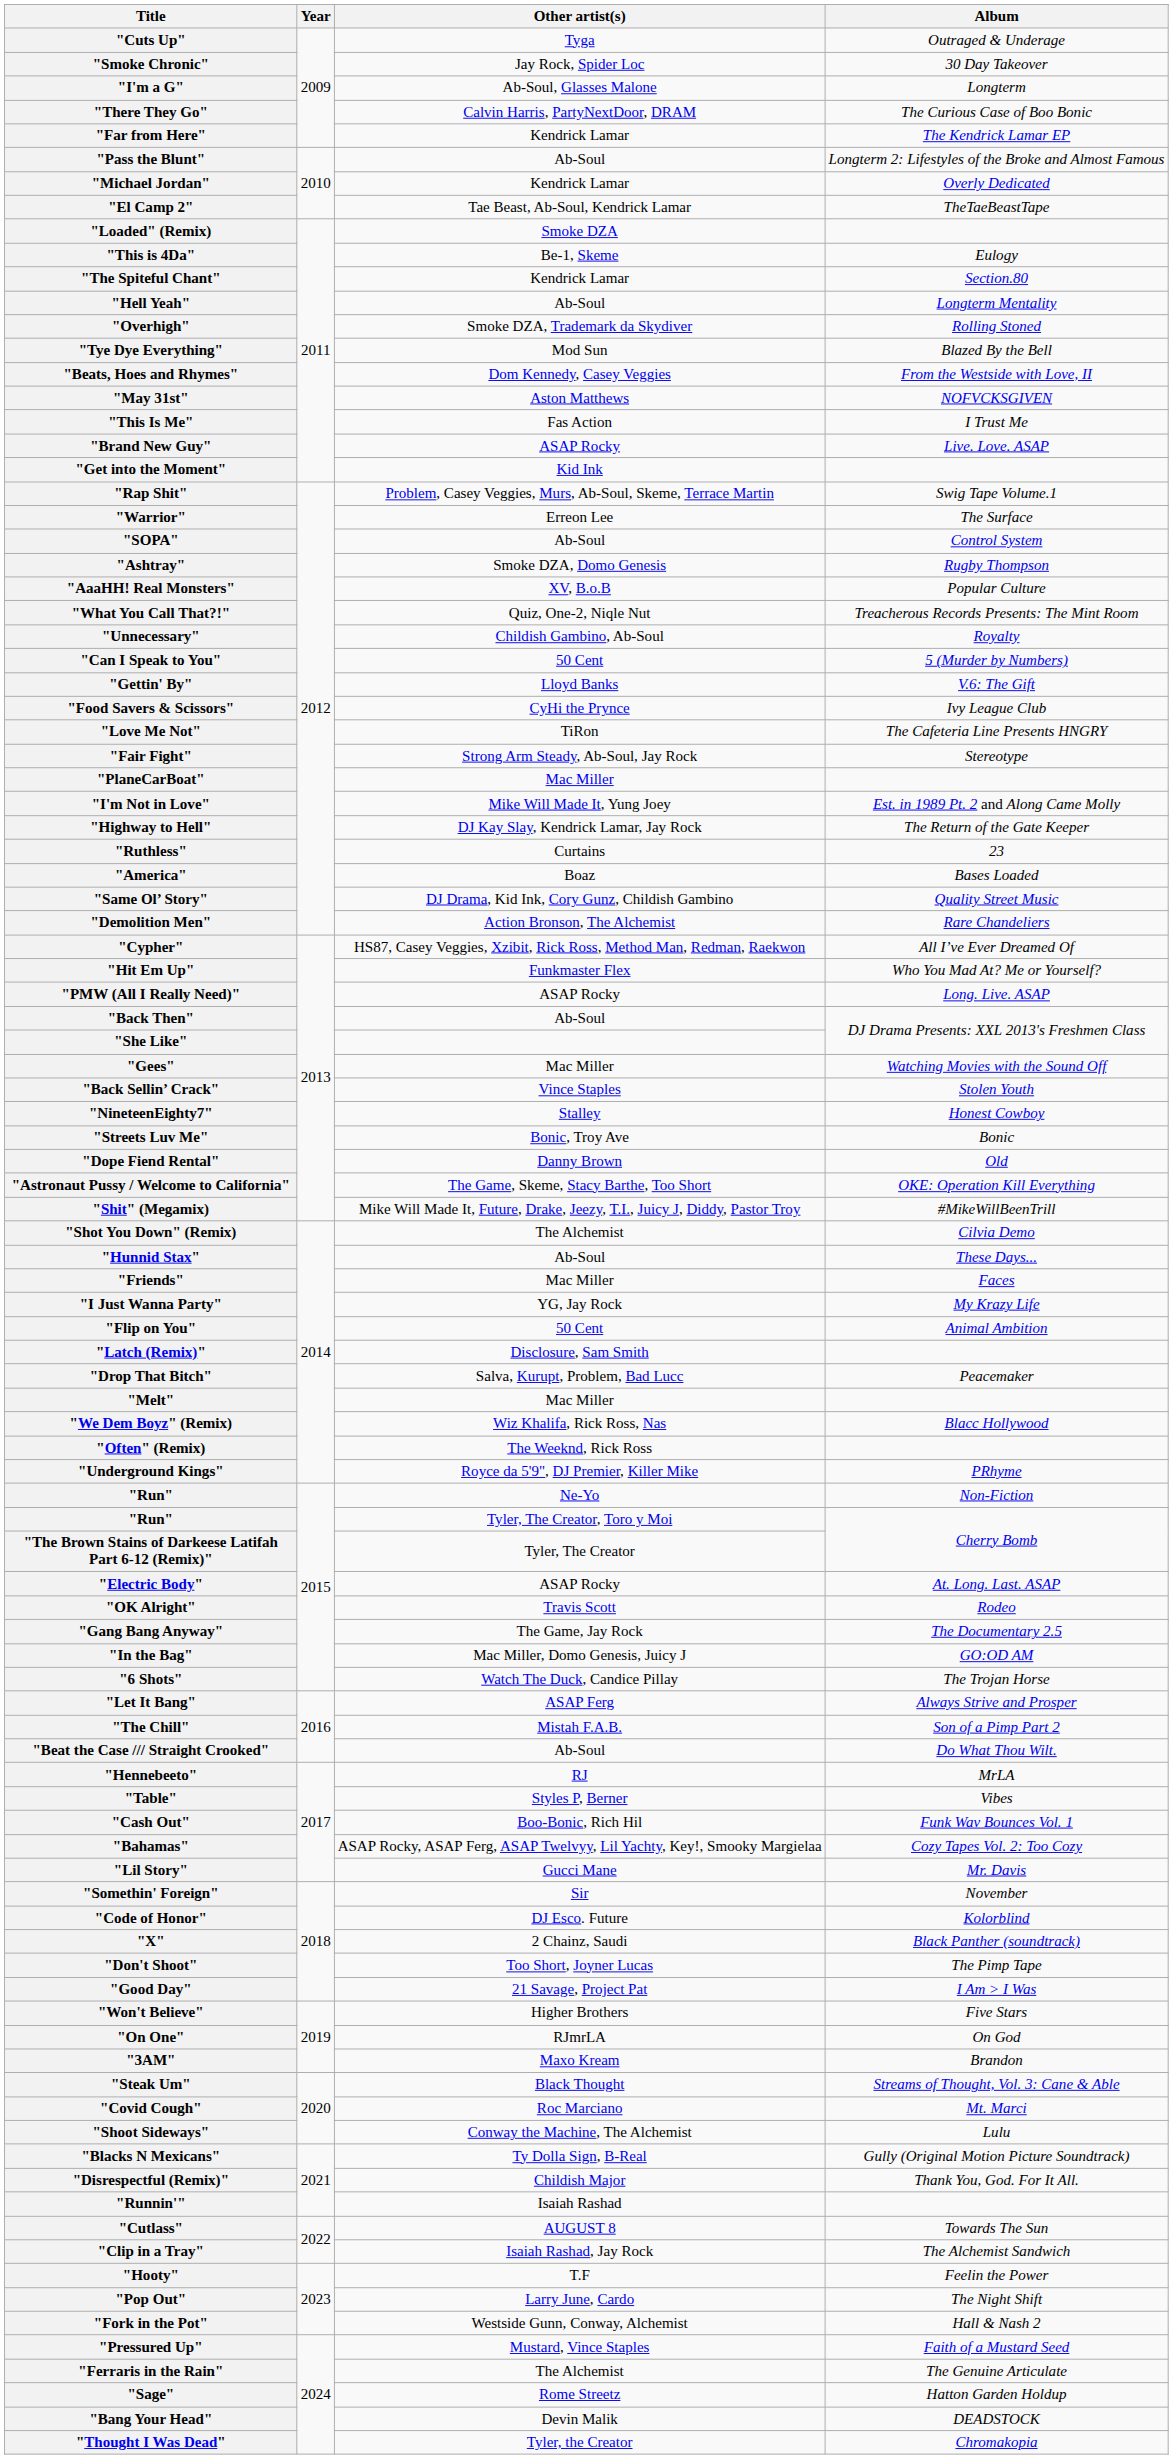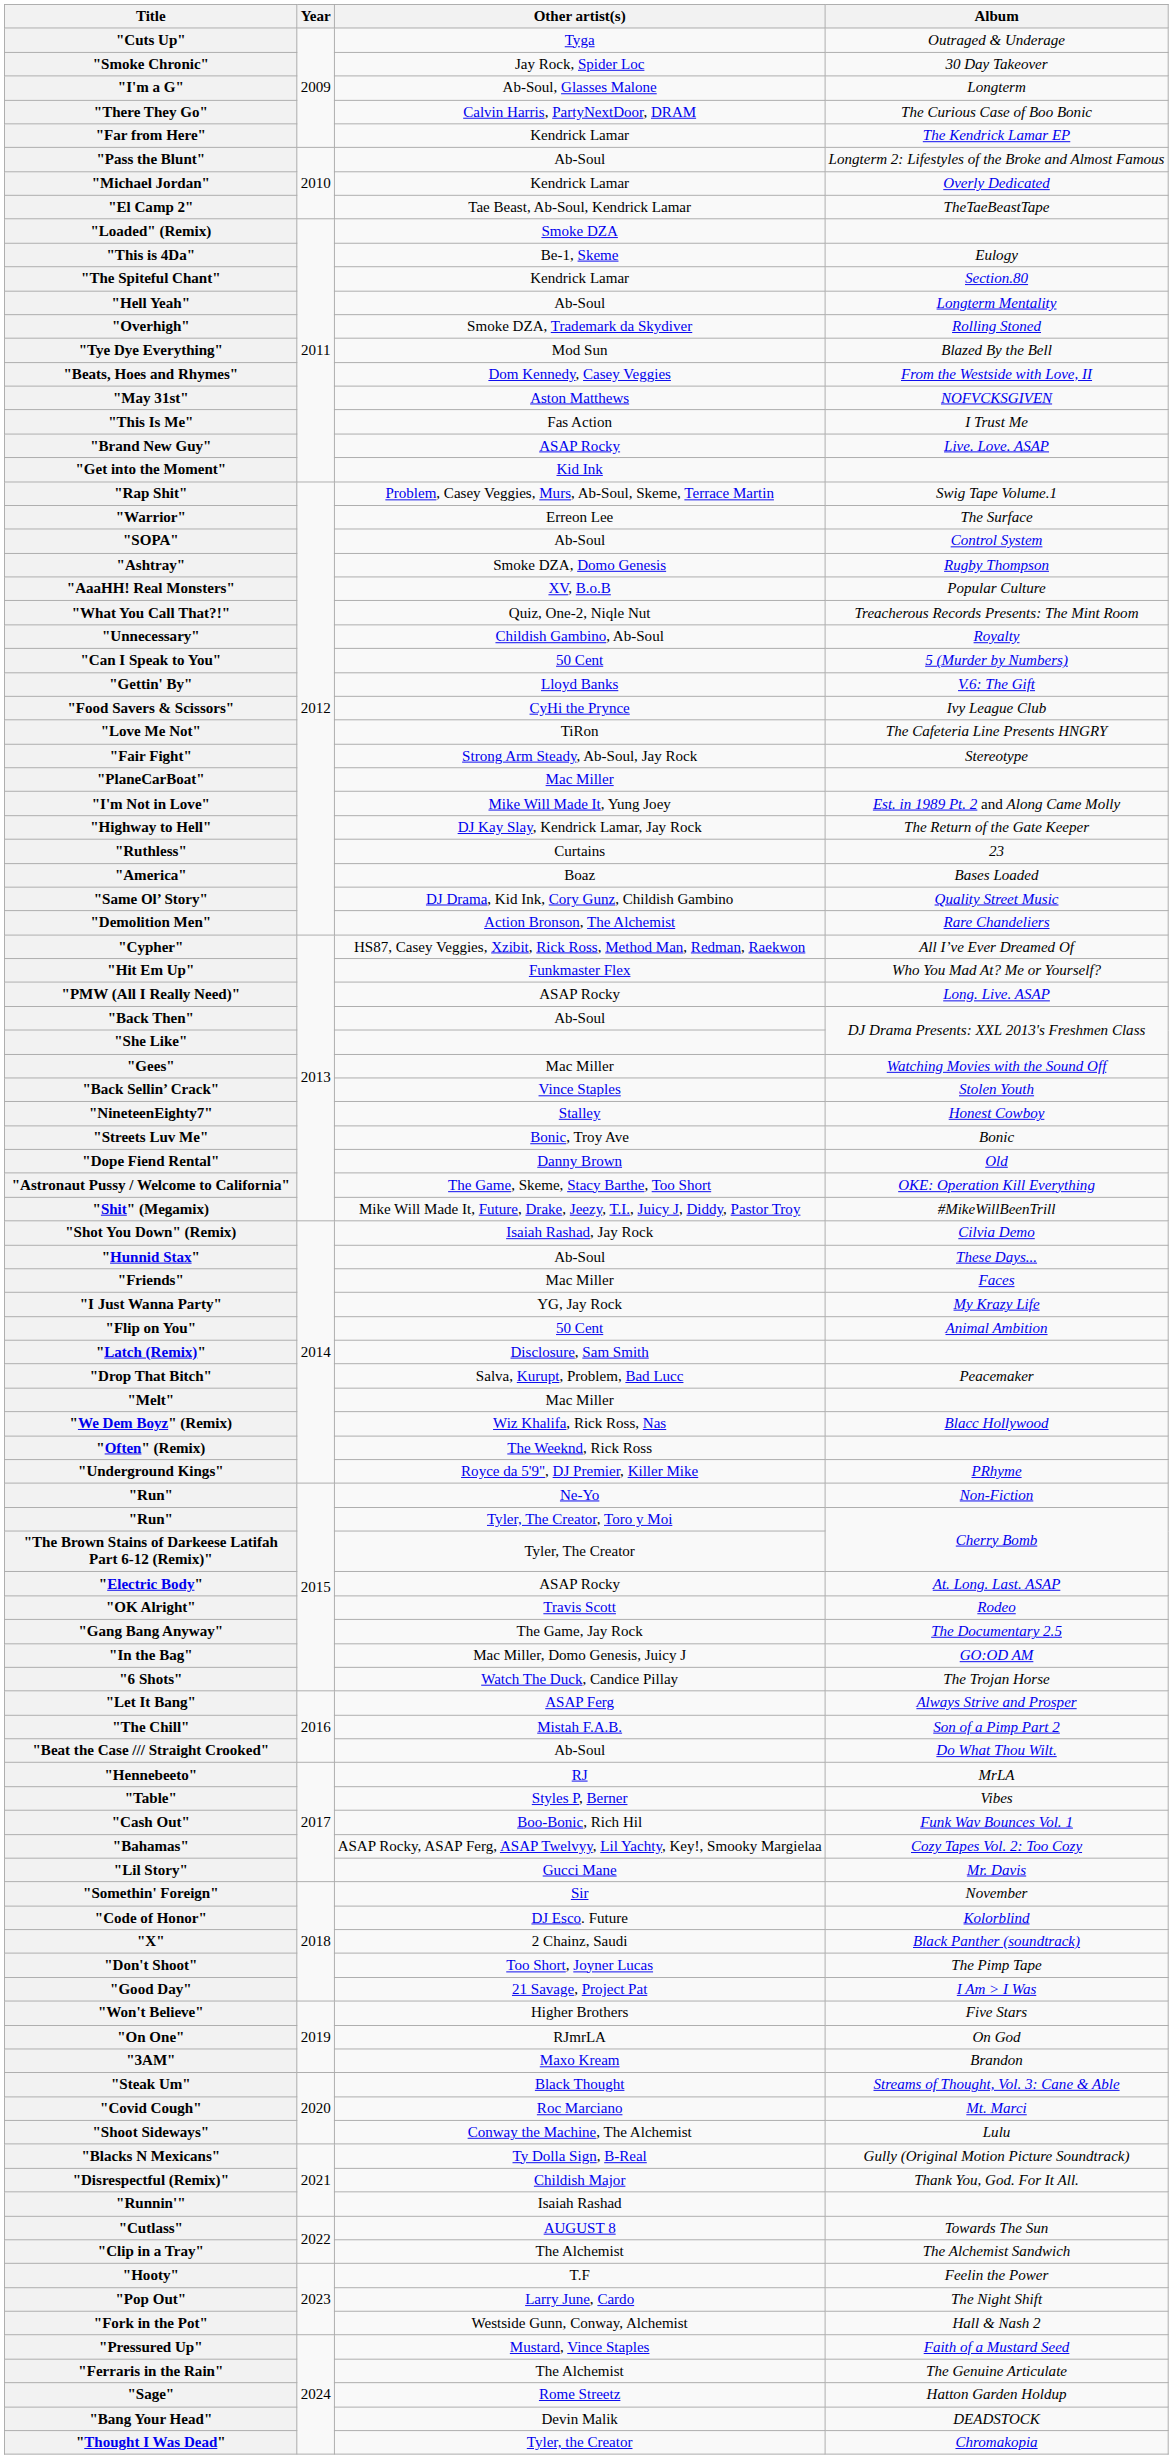"Shot You Down" (Remix) | Other artist(s): The Alchemist -> Isaiah Rashad, Jay Rock
"Clip in a Tray" | Other artist(s): Isaiah Rashad, Jay Rock -> The Alchemist
